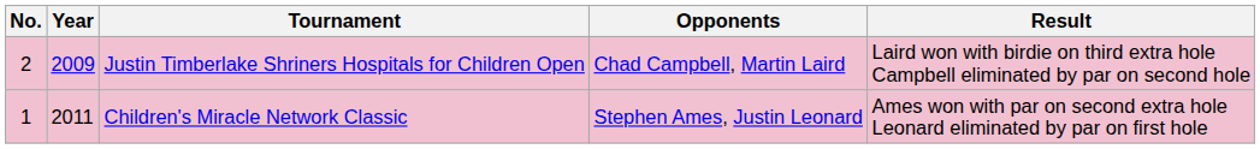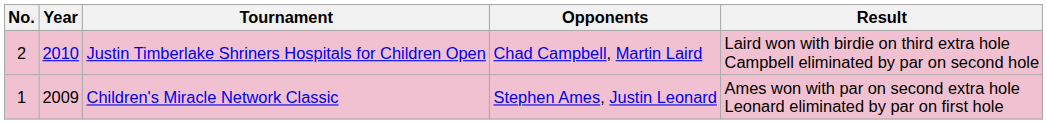Justin Timberlake Shriners Hospitals for Children Open | Year: 2009 -> 2010
Children's Miracle Network Classic | Year: 2011 -> 2009
